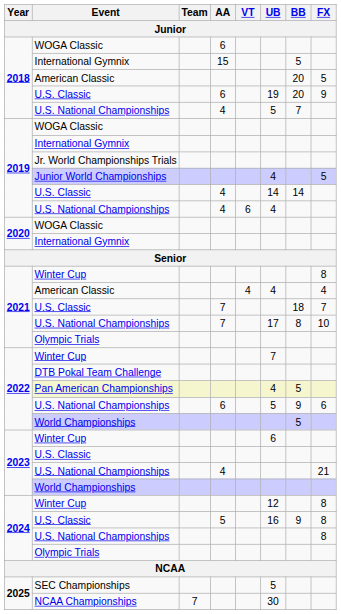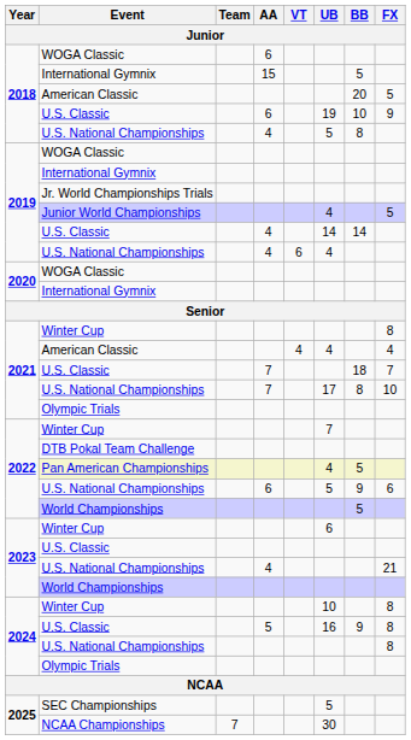2018 / U.S. Classic | BB: 20 -> 10
2018 / U.S. National Championships | BB: 7 -> 8
2024 / Winter Cup | UB: 12 -> 10
